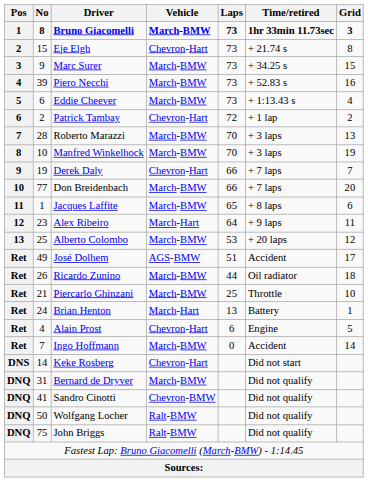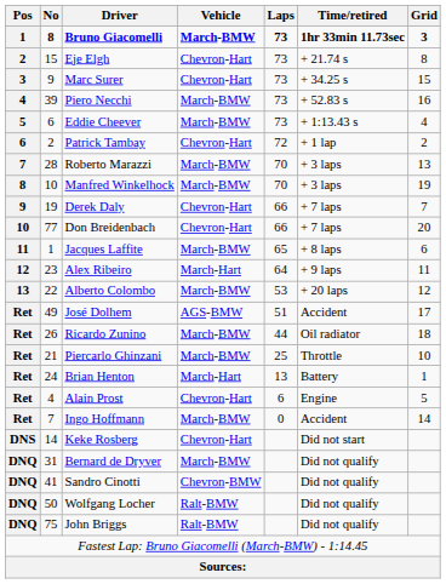Marc Surer | Vehicle: March-BMW -> Chevron-Hart
Don Breidenbach | Vehicle: March-BMW -> Chevron-Hart
Alberto Colombo | No: 25 -> 22
